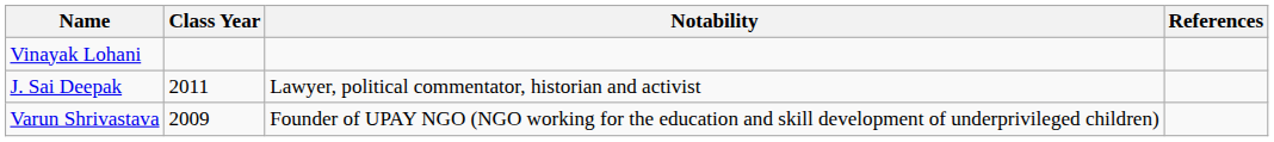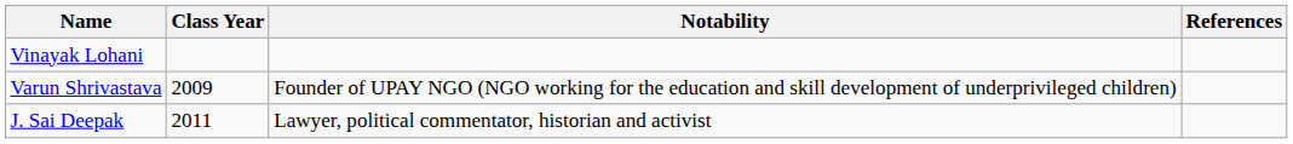rows swapped: Varun Shrivastava <-> J. Sai Deepak
